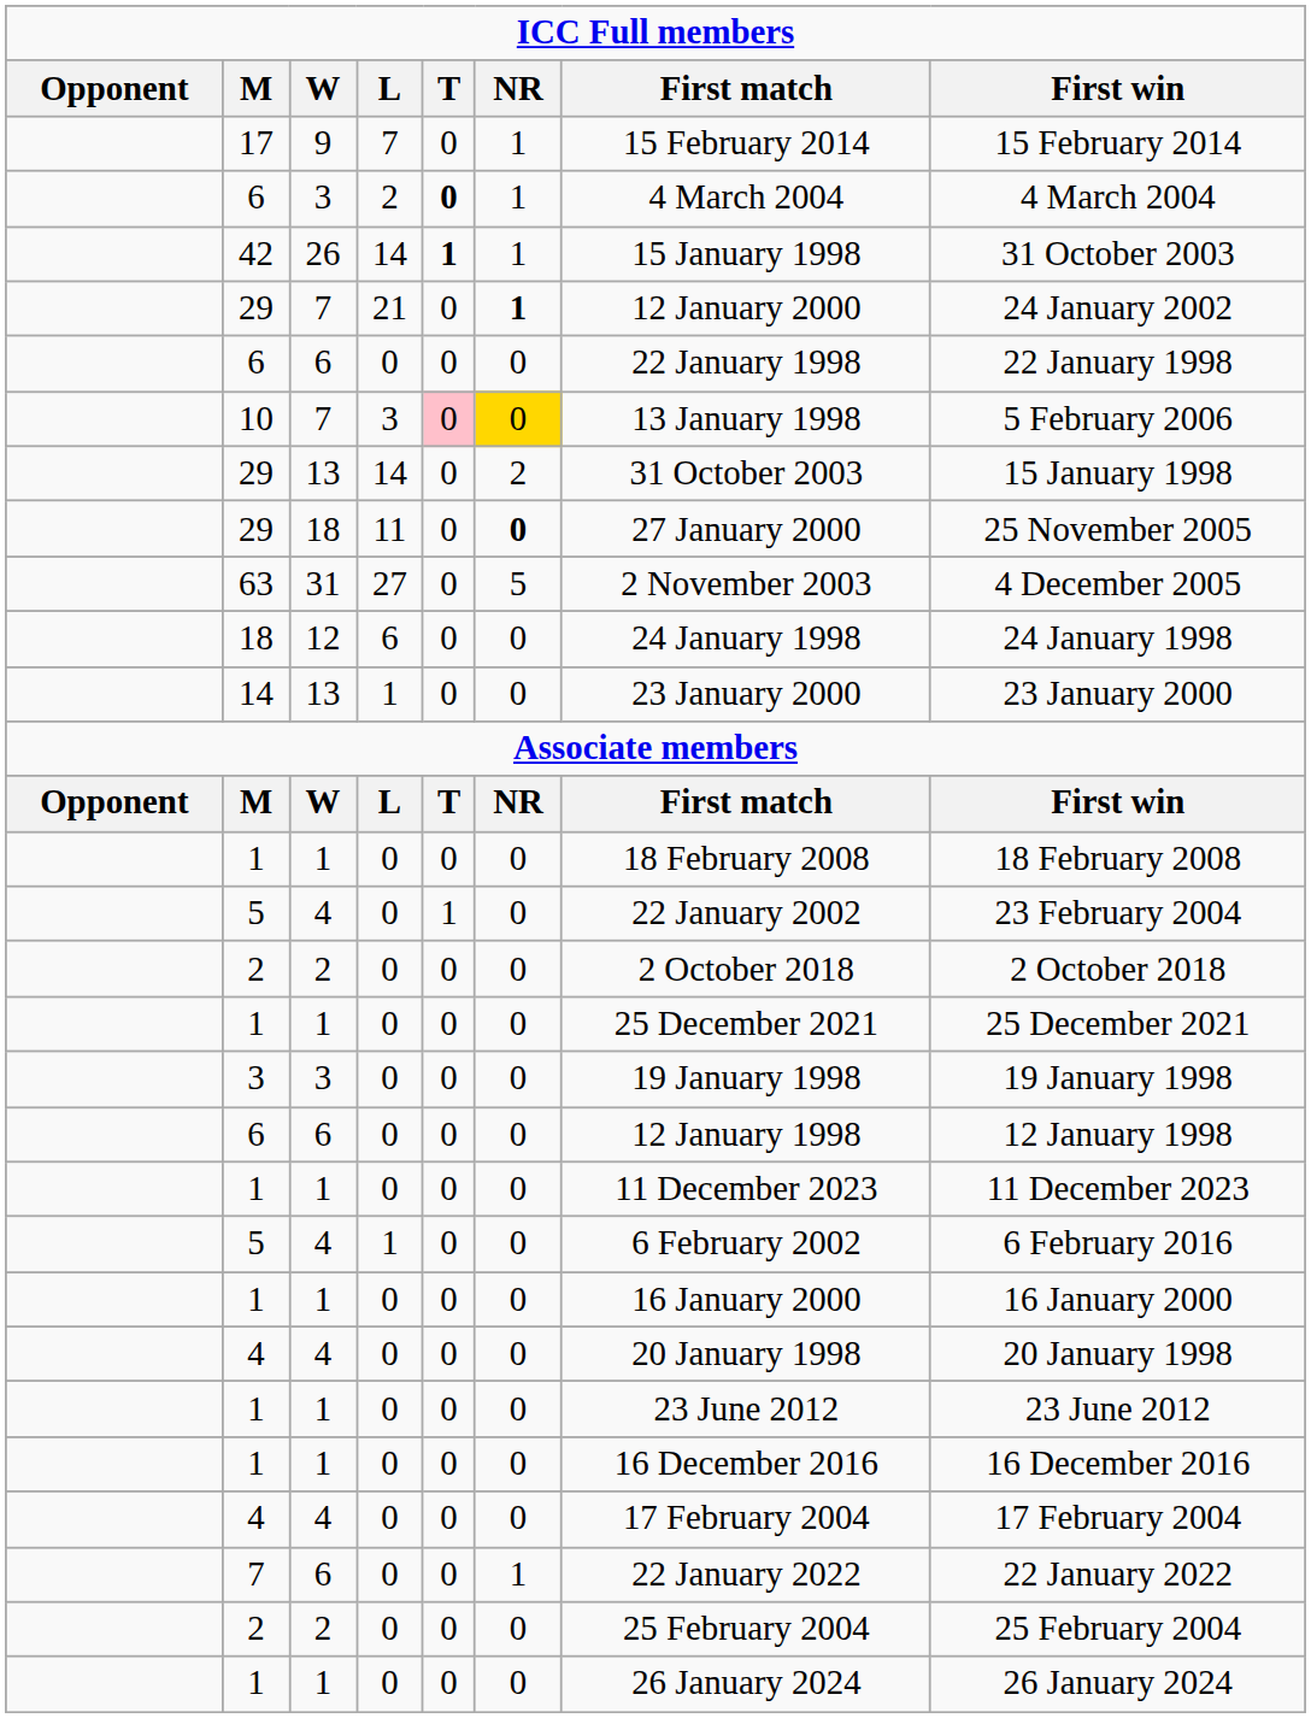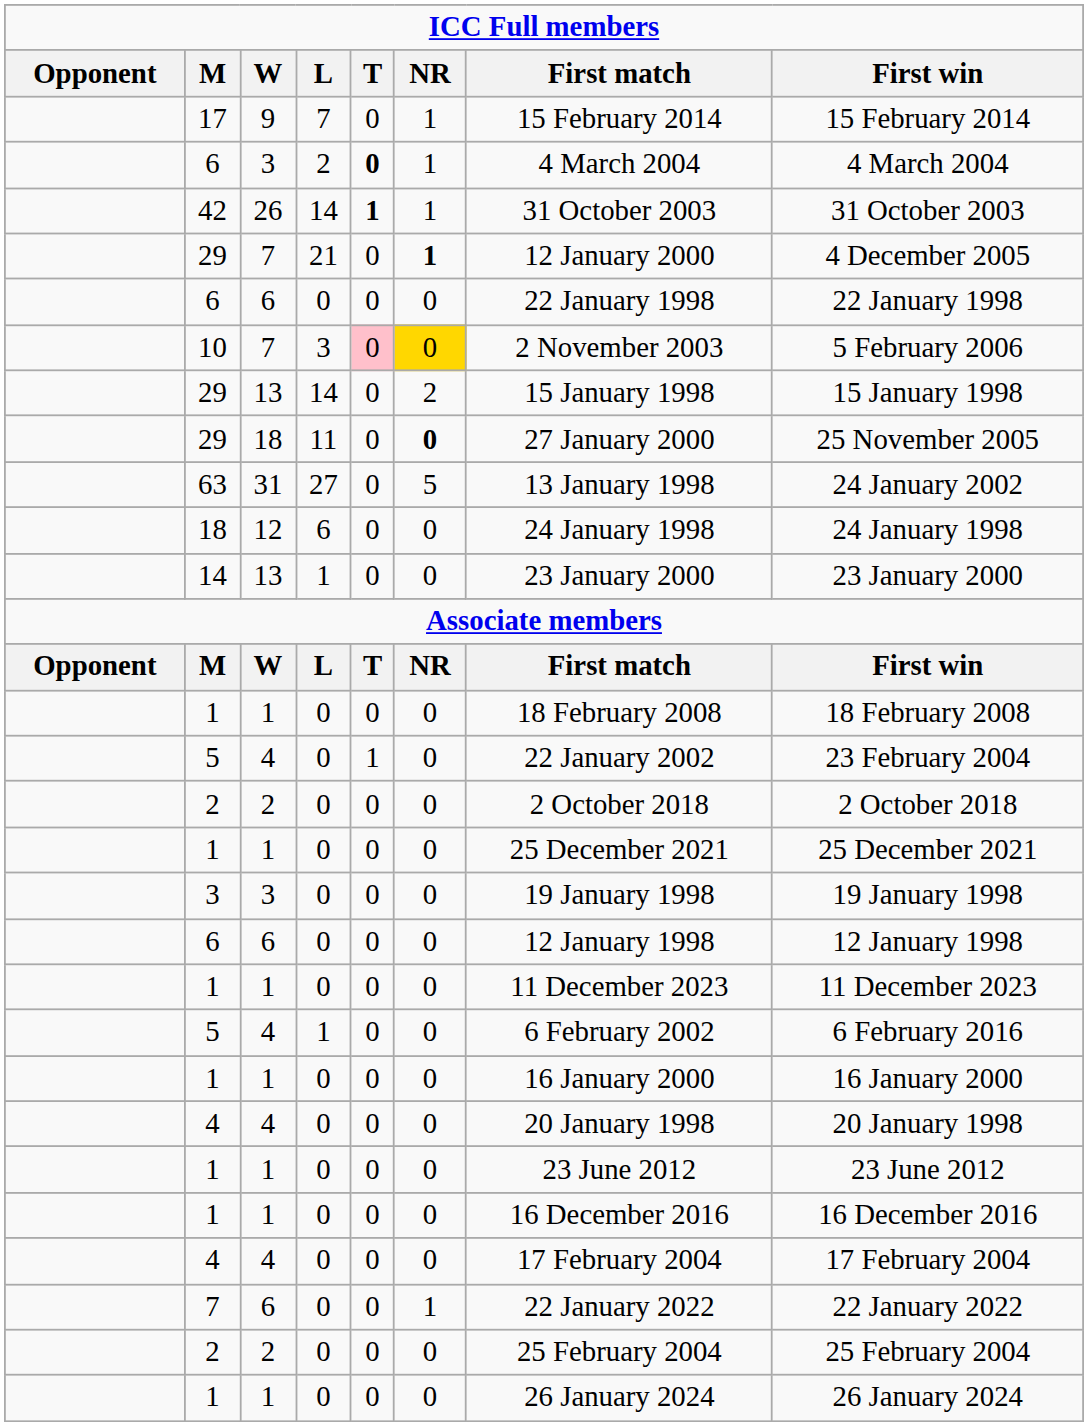42 | First match: 15 January 1998 -> 31 October 2003
29 / 21 | First win: 24 January 2002 -> 4 December 2005
10 | First match: 13 January 1998 -> 2 November 2003
29 / 14 | First match: 31 October 2003 -> 15 January 1998
63 | First match: 2 November 2003 -> 13 January 1998
63 | First win: 4 December 2005 -> 24 January 2002
